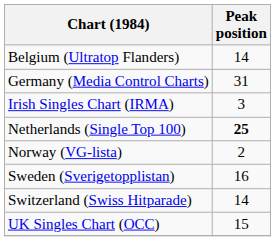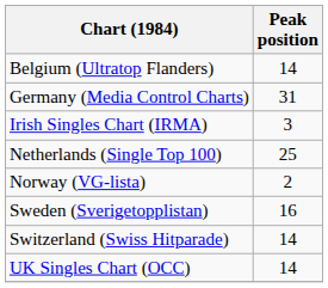Netherlands (Single Top 100) | Peak position: bold -> normal
UK Singles Chart (OCC) | Peak position: 15 -> 14
